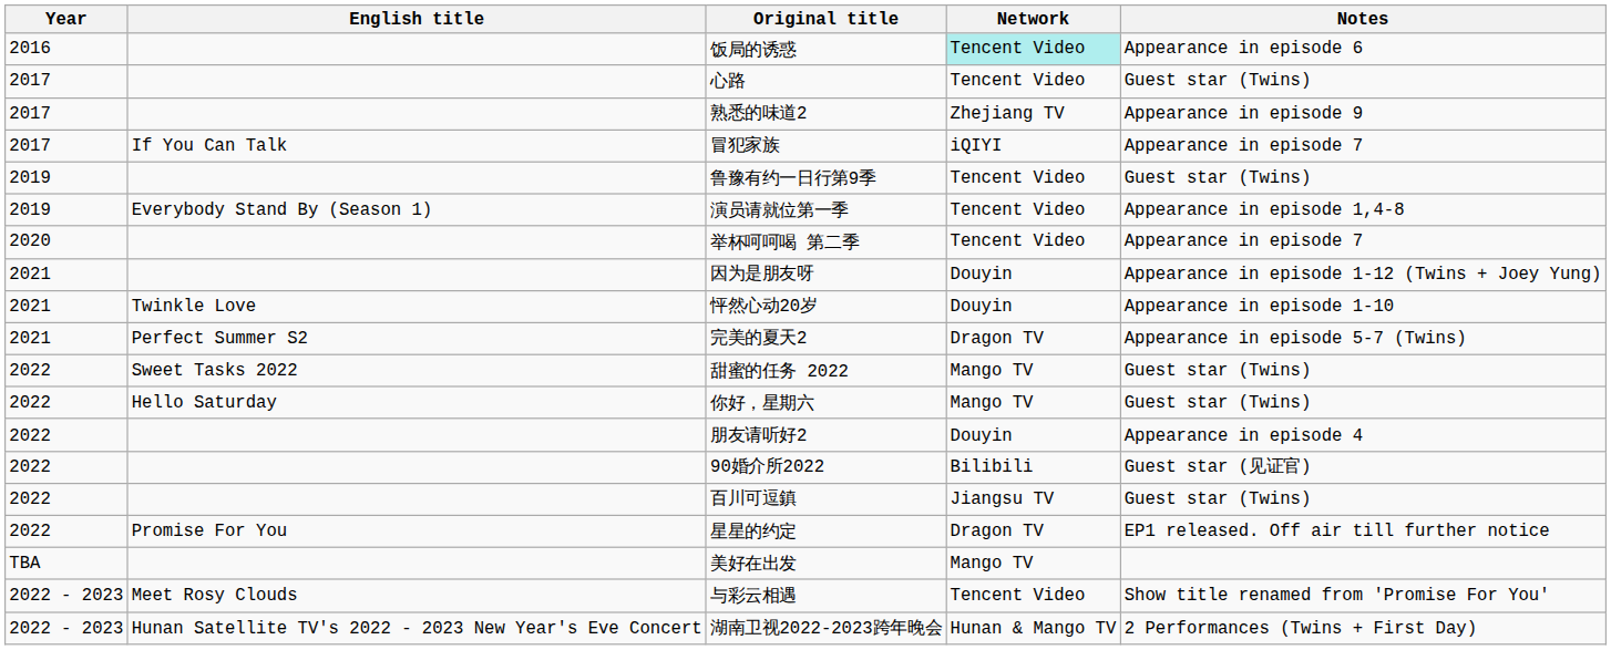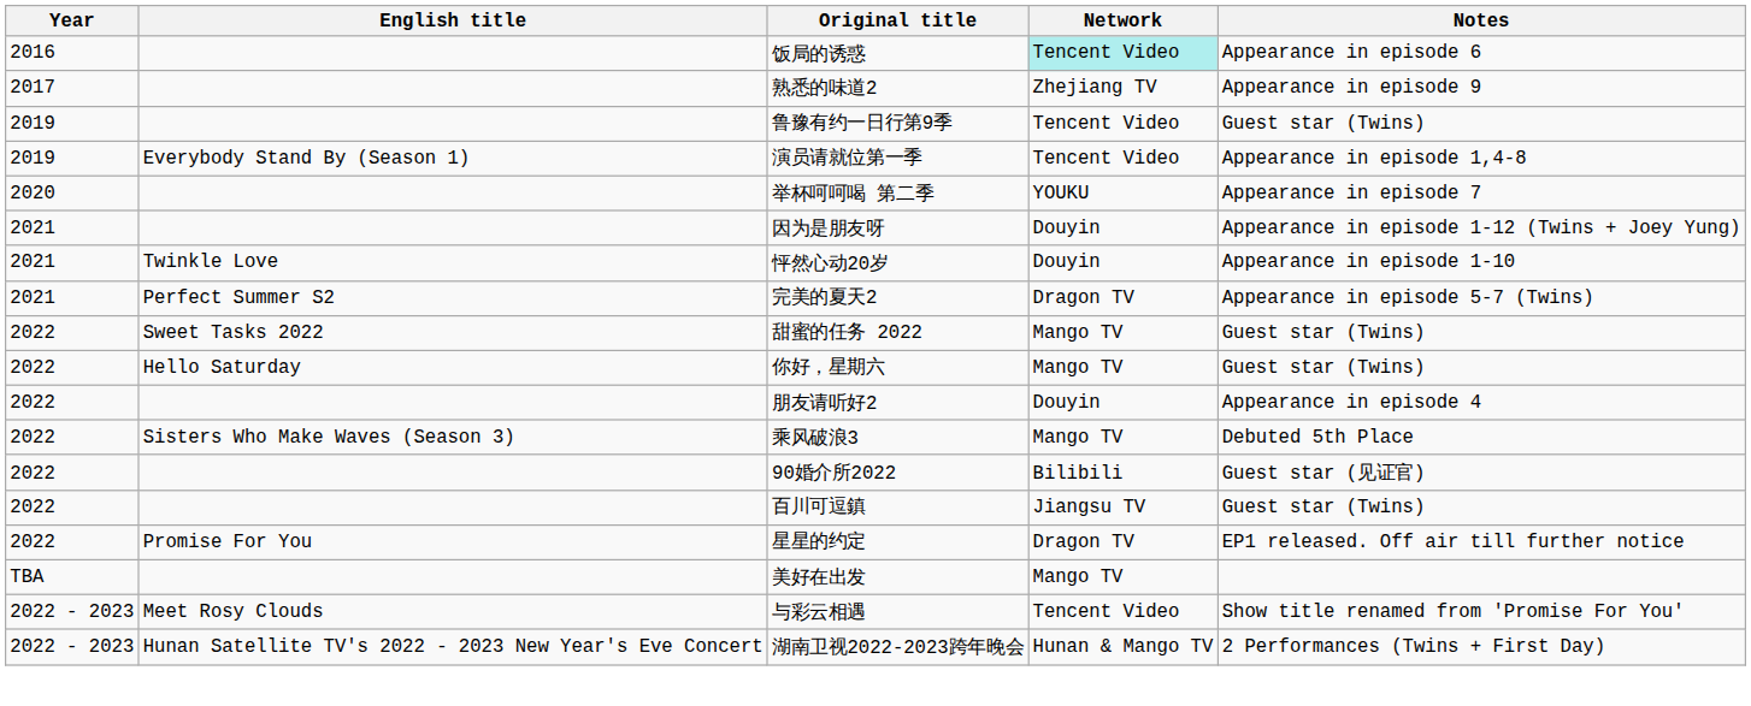- row: 2017 | 心路 | Tencent Video | Guest star (Twins)
- row: 2017 | If You Can Talk | 冒犯家族 | iQIYI | Appearance in episode 7
举杯呵呵喝 第二季 | Network: Tencent Video -> YOUKU
+ row: 2022 | Sisters Who Make Waves (Season 3) | 乘风破浪3 | Mango TV | Debuted 5th Place
